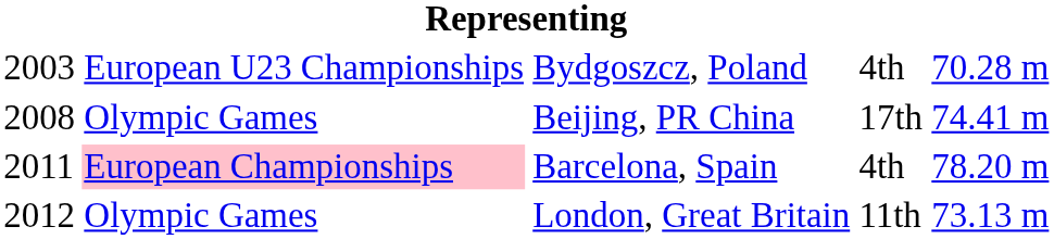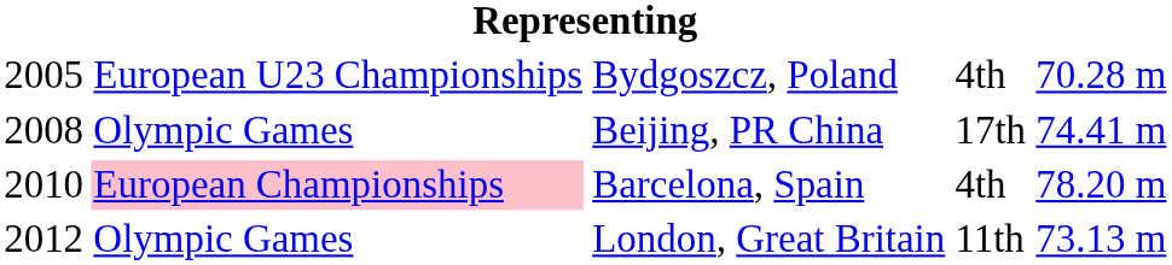Bydgoszcz, Poland | column 1: 2003 -> 2005
Barcelona, Spain | column 1: 2011 -> 2010
